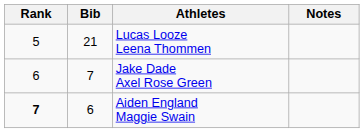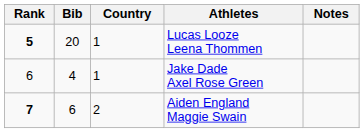+ column: Country | 1 | 1 | 2
Lucas Looze Leena Thommen | Rank: normal -> bold
Lucas Looze Leena Thommen | Bib: 21 -> 20
Jake Dade Axel Rose Green | Bib: 7 -> 4
